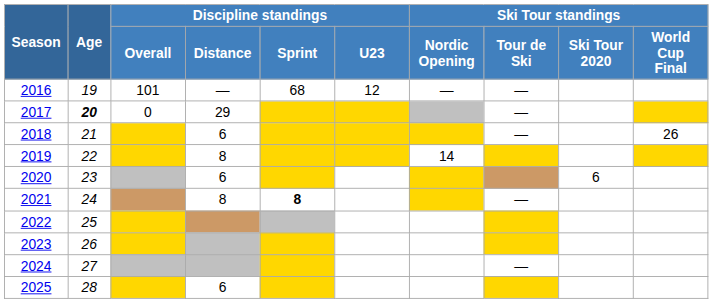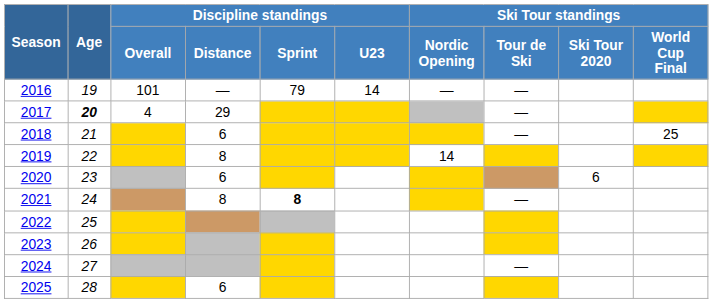2016 | Discipline standings / Sprint: 68 -> 79
2016 | Discipline standings / U23: 12 -> 14
2017 | Discipline standings / Overall: 0 -> 4
2018 | Ski Tour standings / World Cup Final: 26 -> 25
